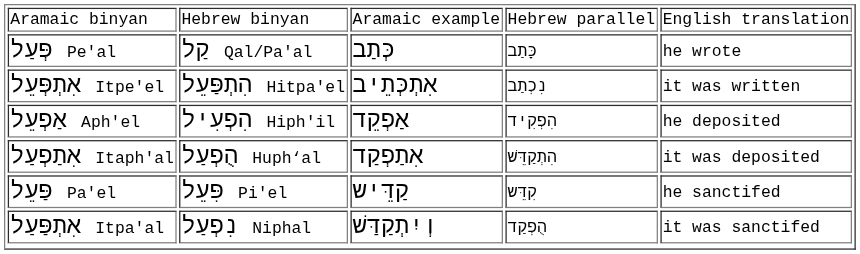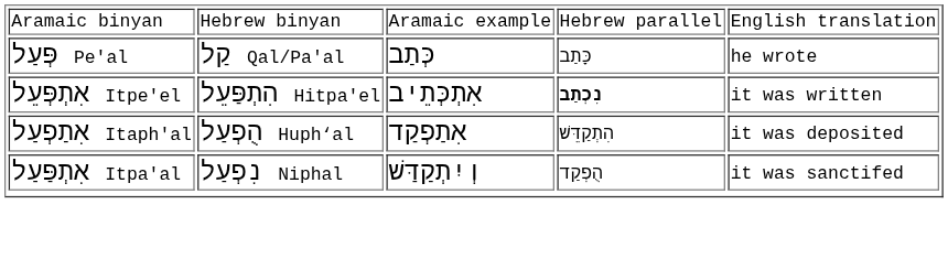אִתְפְּעֵל Itpe'el | column 4: normal -> bold
- row: אַפְעֵל Aph'el | הִפְעִיל Hiph'il | אַפְקֵד | הִפְקִיד | he deposited
- row: פַּעֵל Pa'el | פִּעֵל Pi'el | קַדֵּיש | קִדֵּש | he sanctifed
